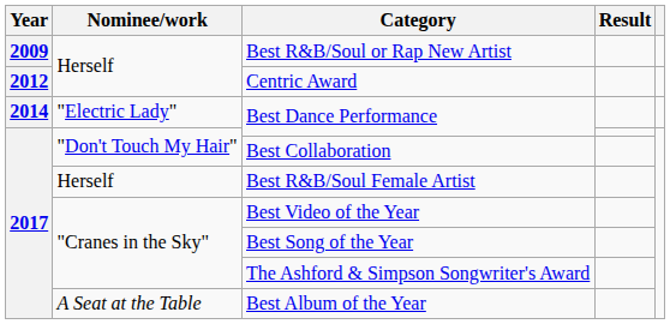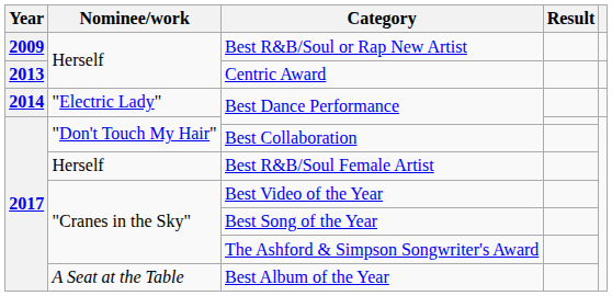Centric Award | Year: 2012 -> 2013
